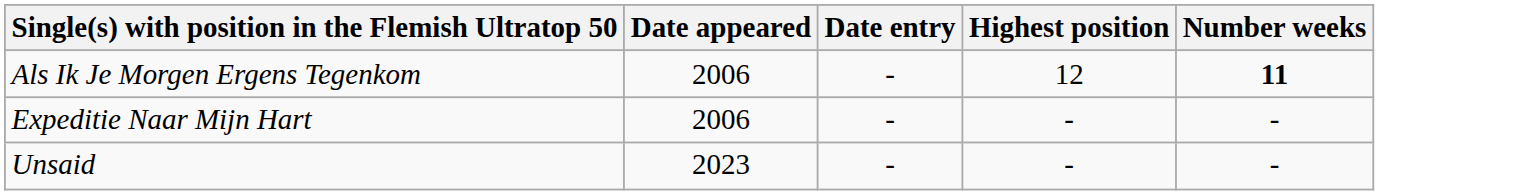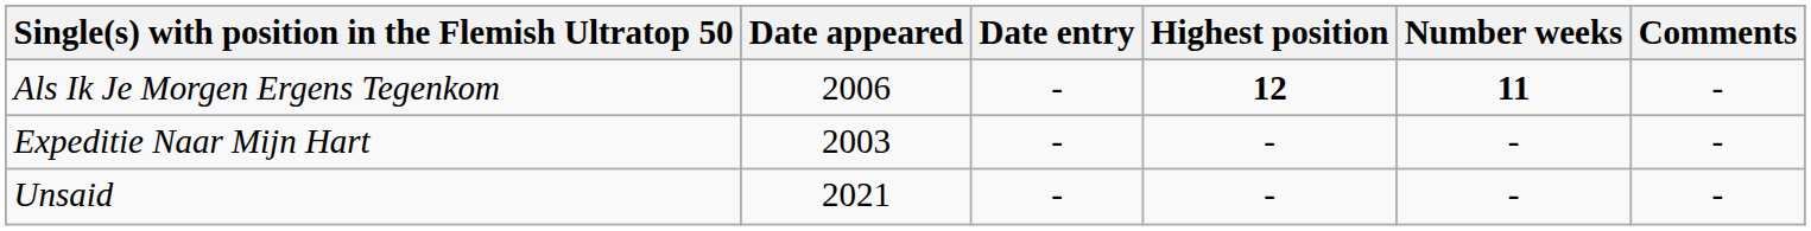+ column: Comments | - | - | -
Als Ik Je Morgen Ergens Tegenkom | Highest position: normal -> bold
Expeditie Naar Mijn Hart | Date appeared: 2006 -> 2003
Unsaid | Date appeared: 2023 -> 2021
